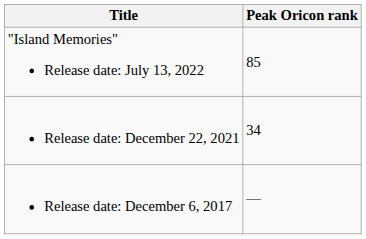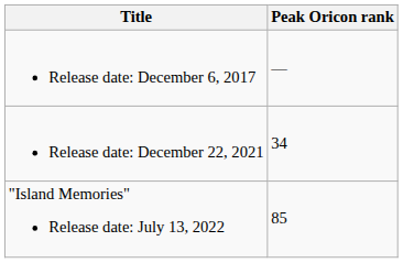rows swapped: Release date: December 6, 2017 <-> "Island Memories" Release date: July 13, 2022
